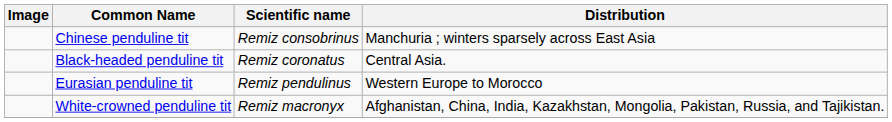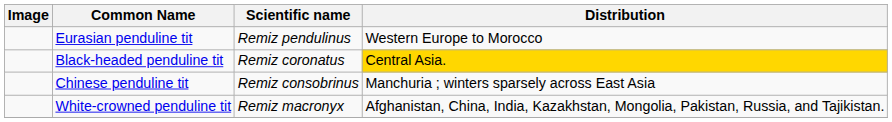rows swapped: Eurasian penduline tit <-> Chinese penduline tit
Black-headed penduline tit | Distribution: no background -> gold background
